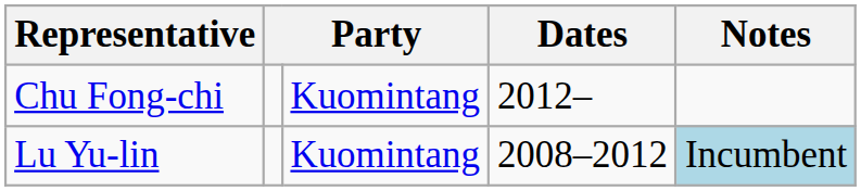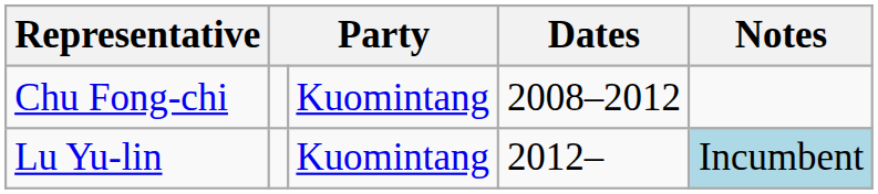Chu Fong-chi | Dates: 2012– -> 2008–2012
Lu Yu-lin | Dates: 2008–2012 -> 2012–
